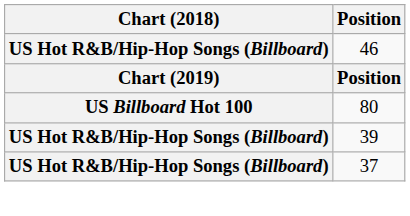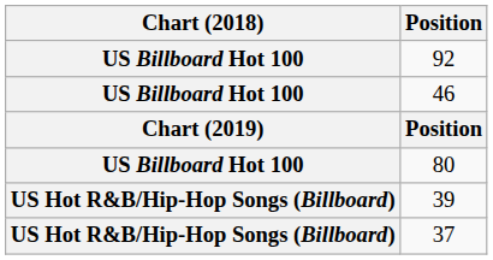+ row: US Billboard Hot 100 | 92
46 | Chart (2018): US Hot R&B/Hip-Hop Songs (Billboard) -> US Billboard Hot 100
